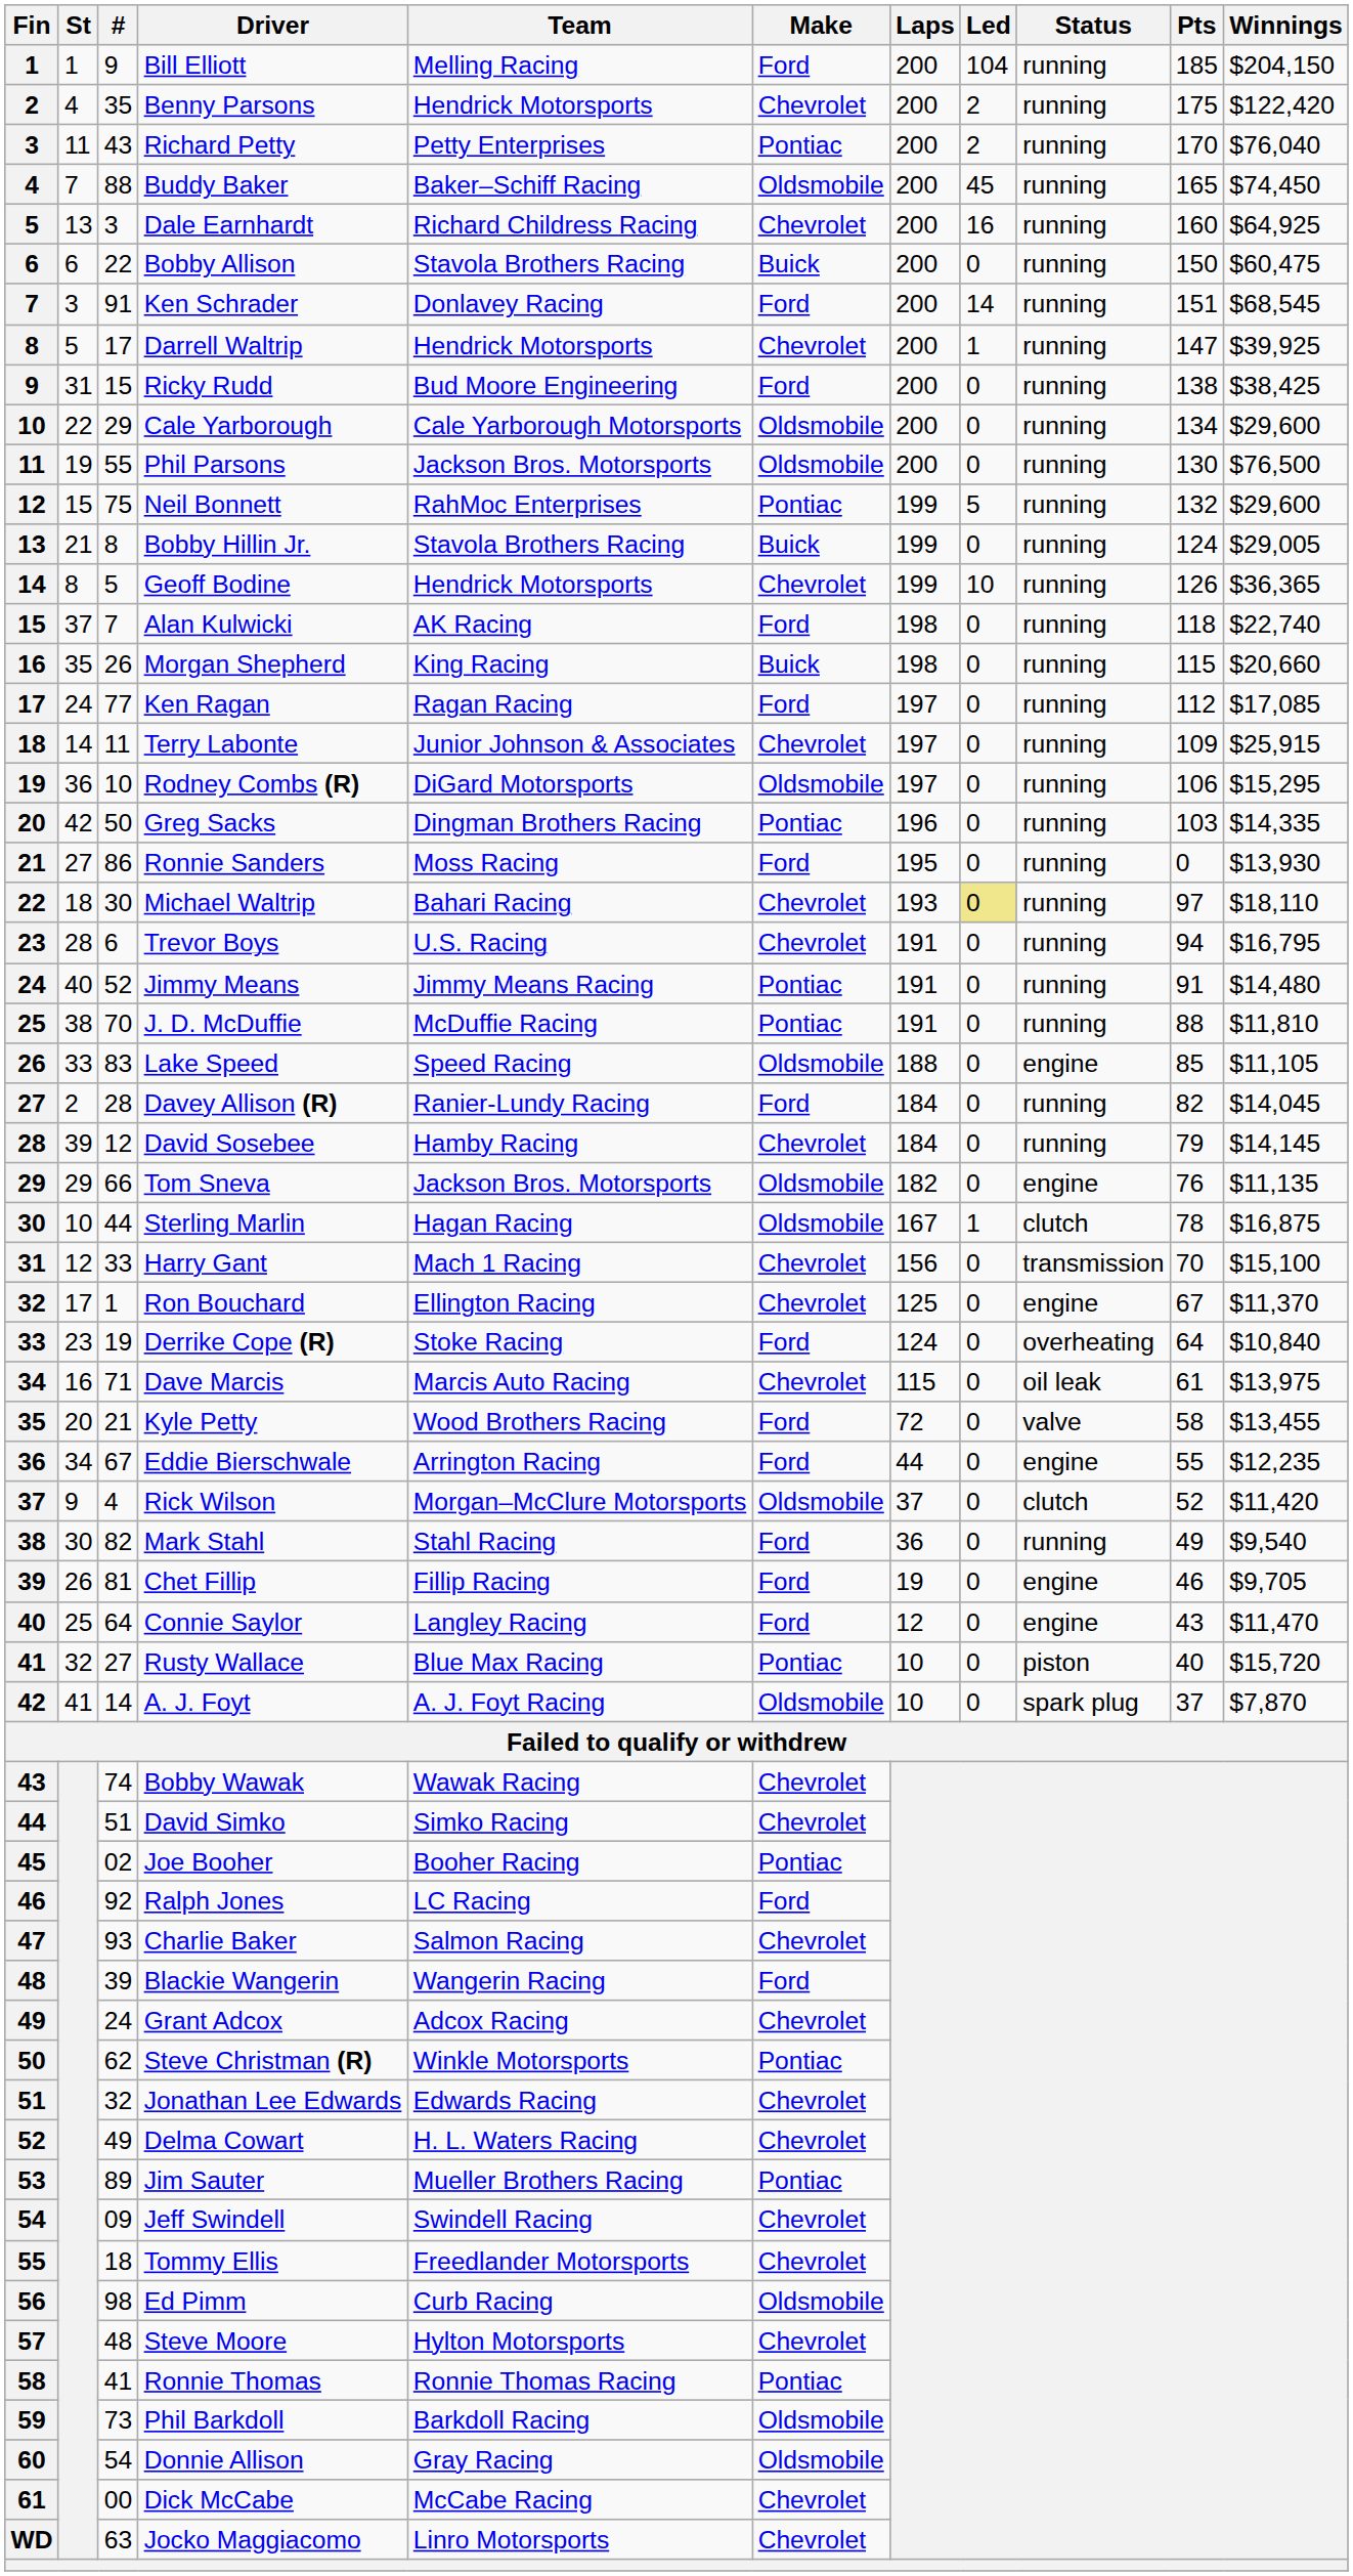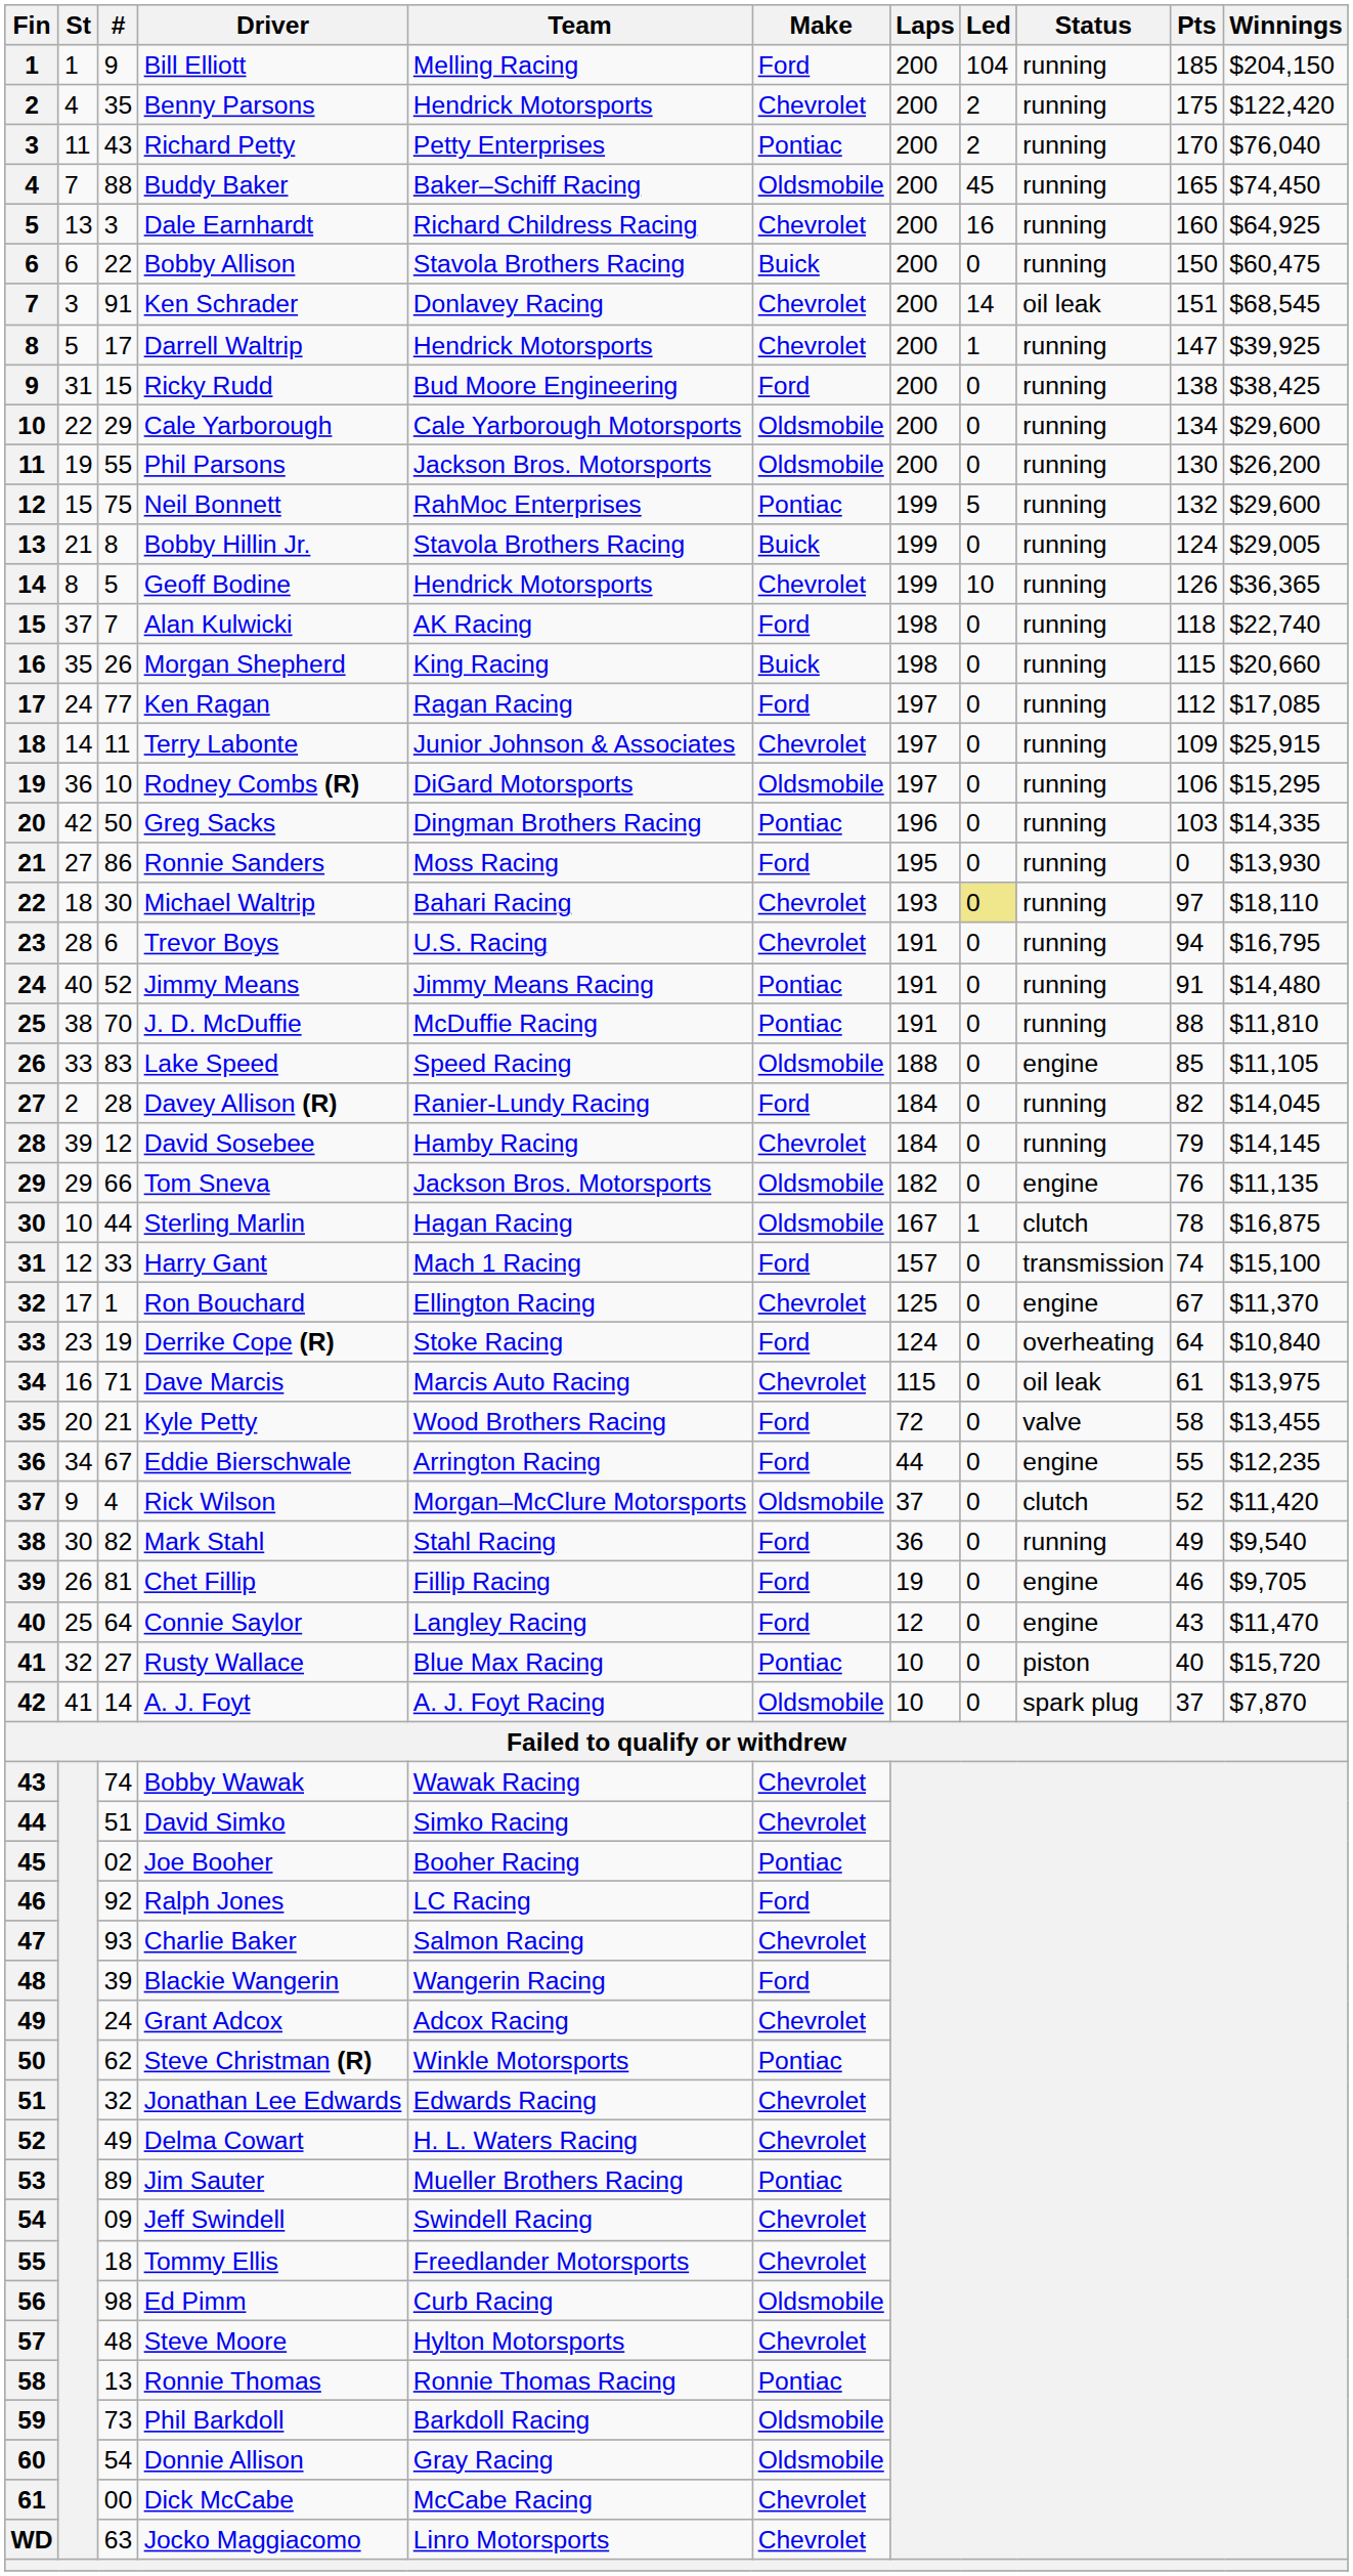Ken Schrader | Make: Ford -> Chevrolet
Ken Schrader | Status: running -> oil leak
Phil Parsons | Winnings: $76,500 -> $26,200
Harry Gant | Make: Chevrolet -> Ford
Harry Gant | Laps: 156 -> 157
Harry Gant | Pts: 70 -> 74
Ronnie Thomas | #: 41 -> 13
